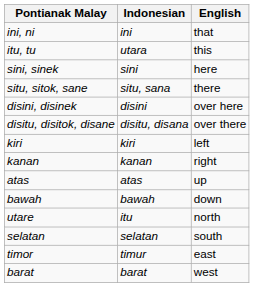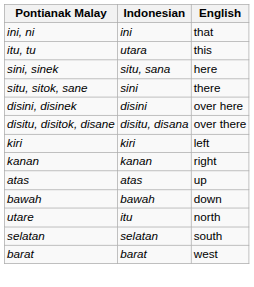sini, sinek | Indonesian: sini -> situ, sana
situ, sitok, sane | Indonesian: situ, sana -> sini
- row: timor | timur | east
